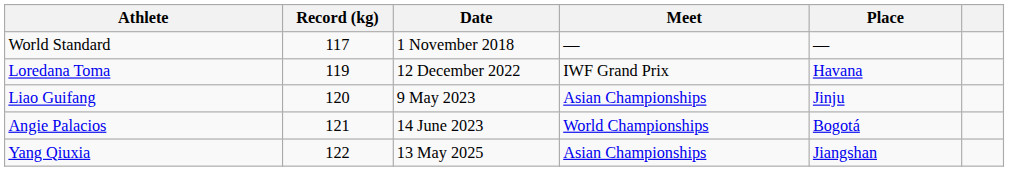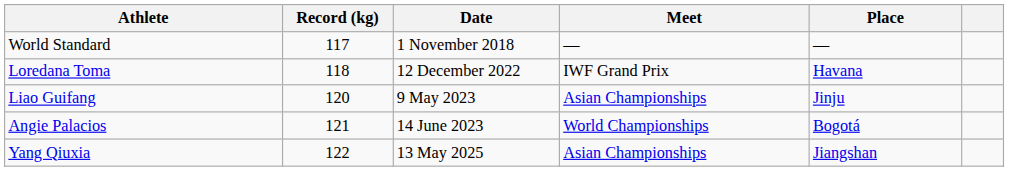Loredana Toma | Record (kg): 119 -> 118
